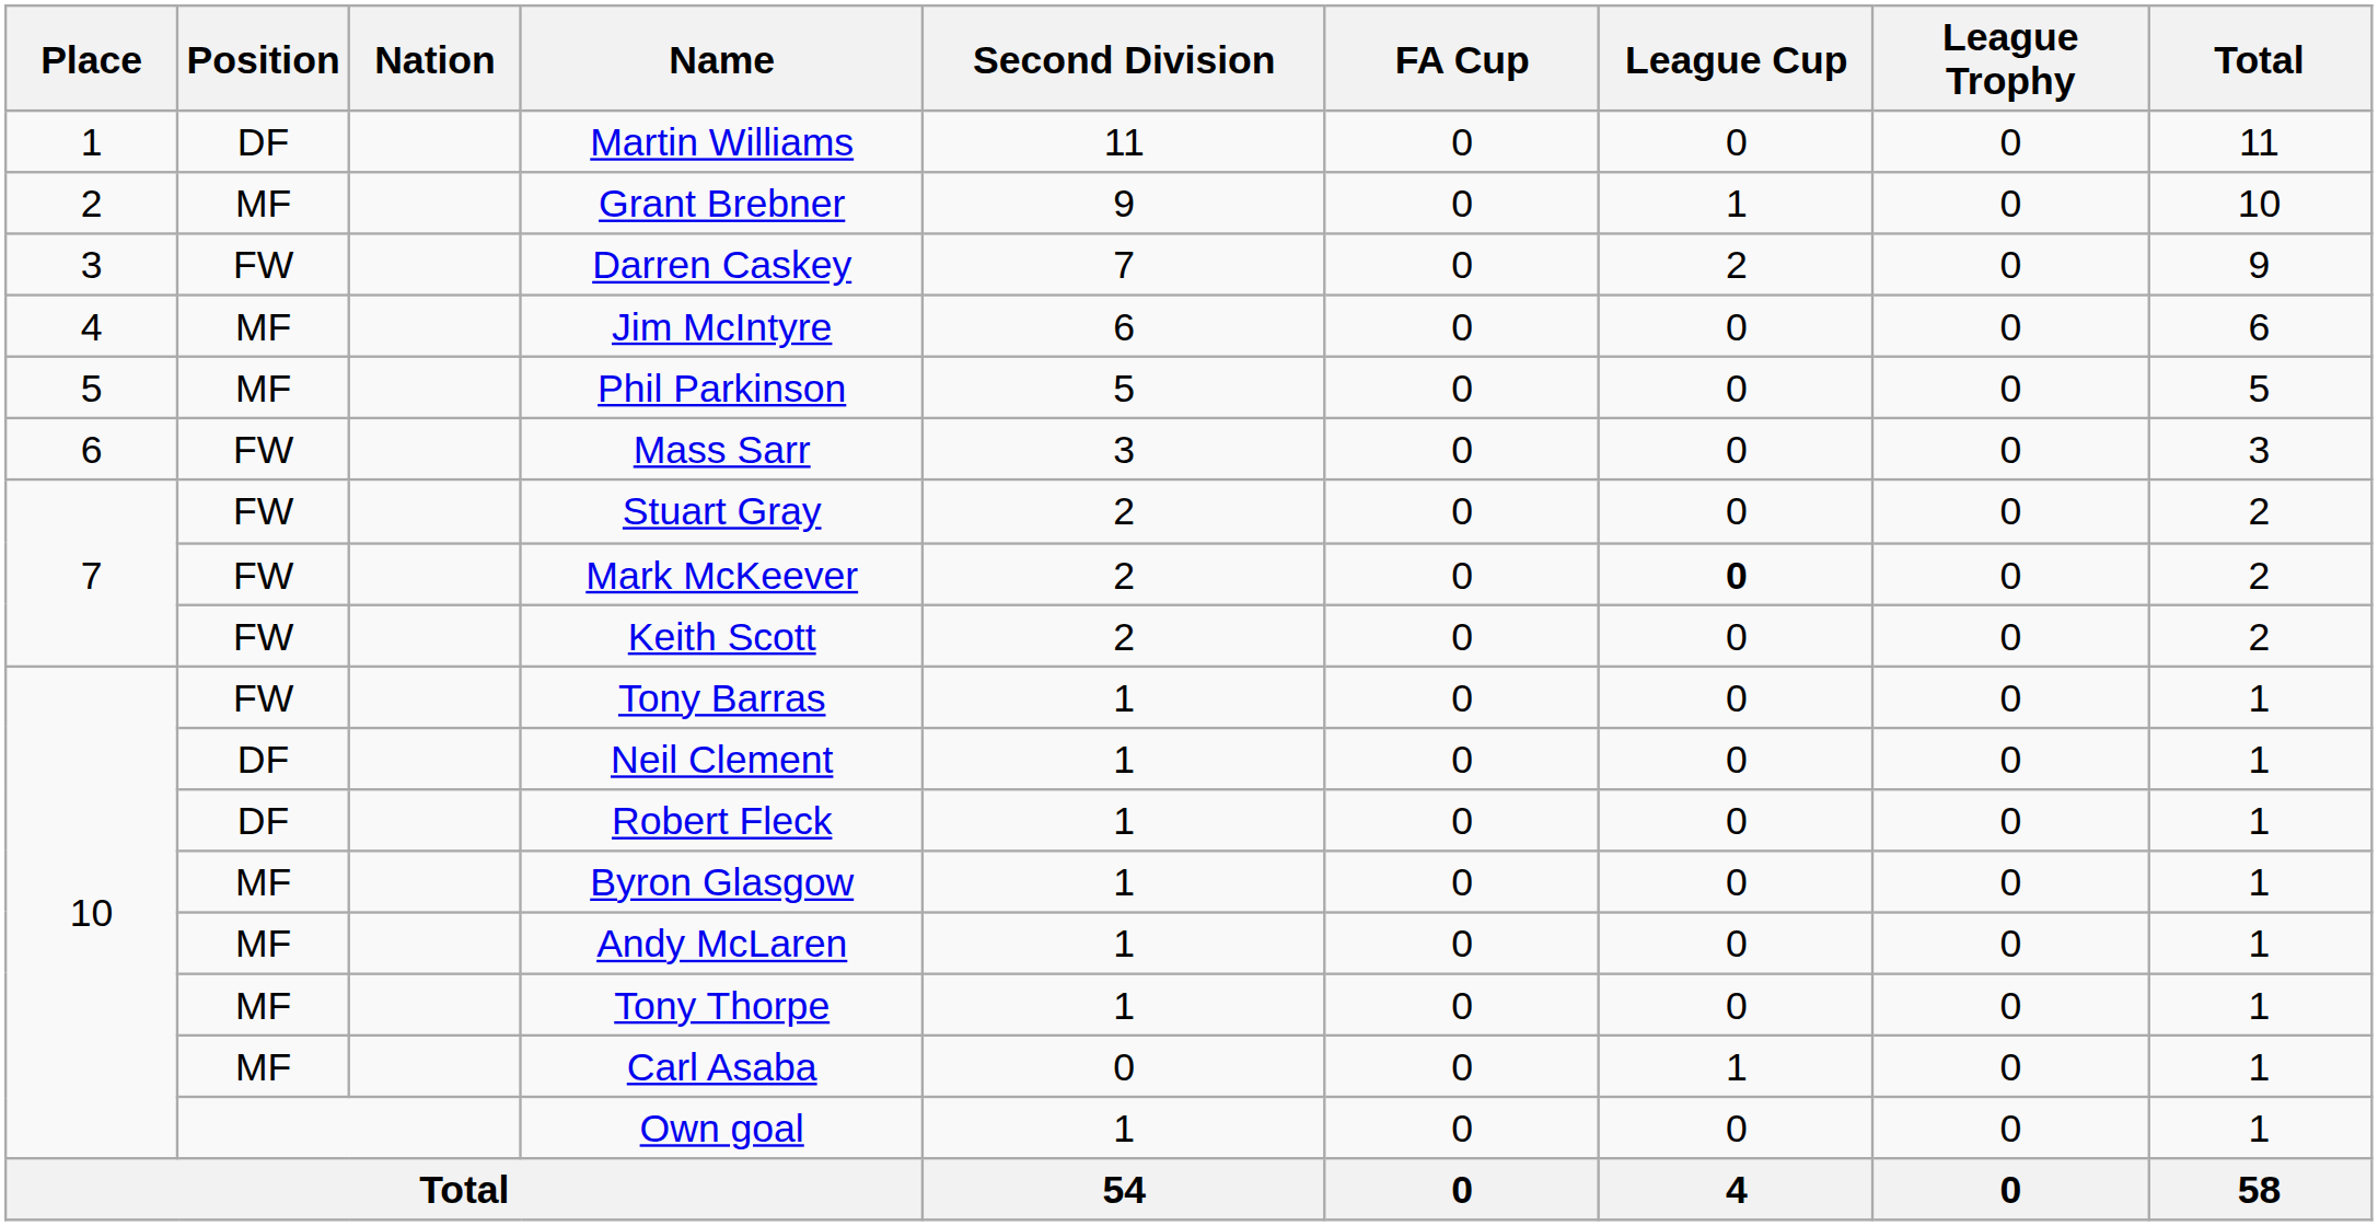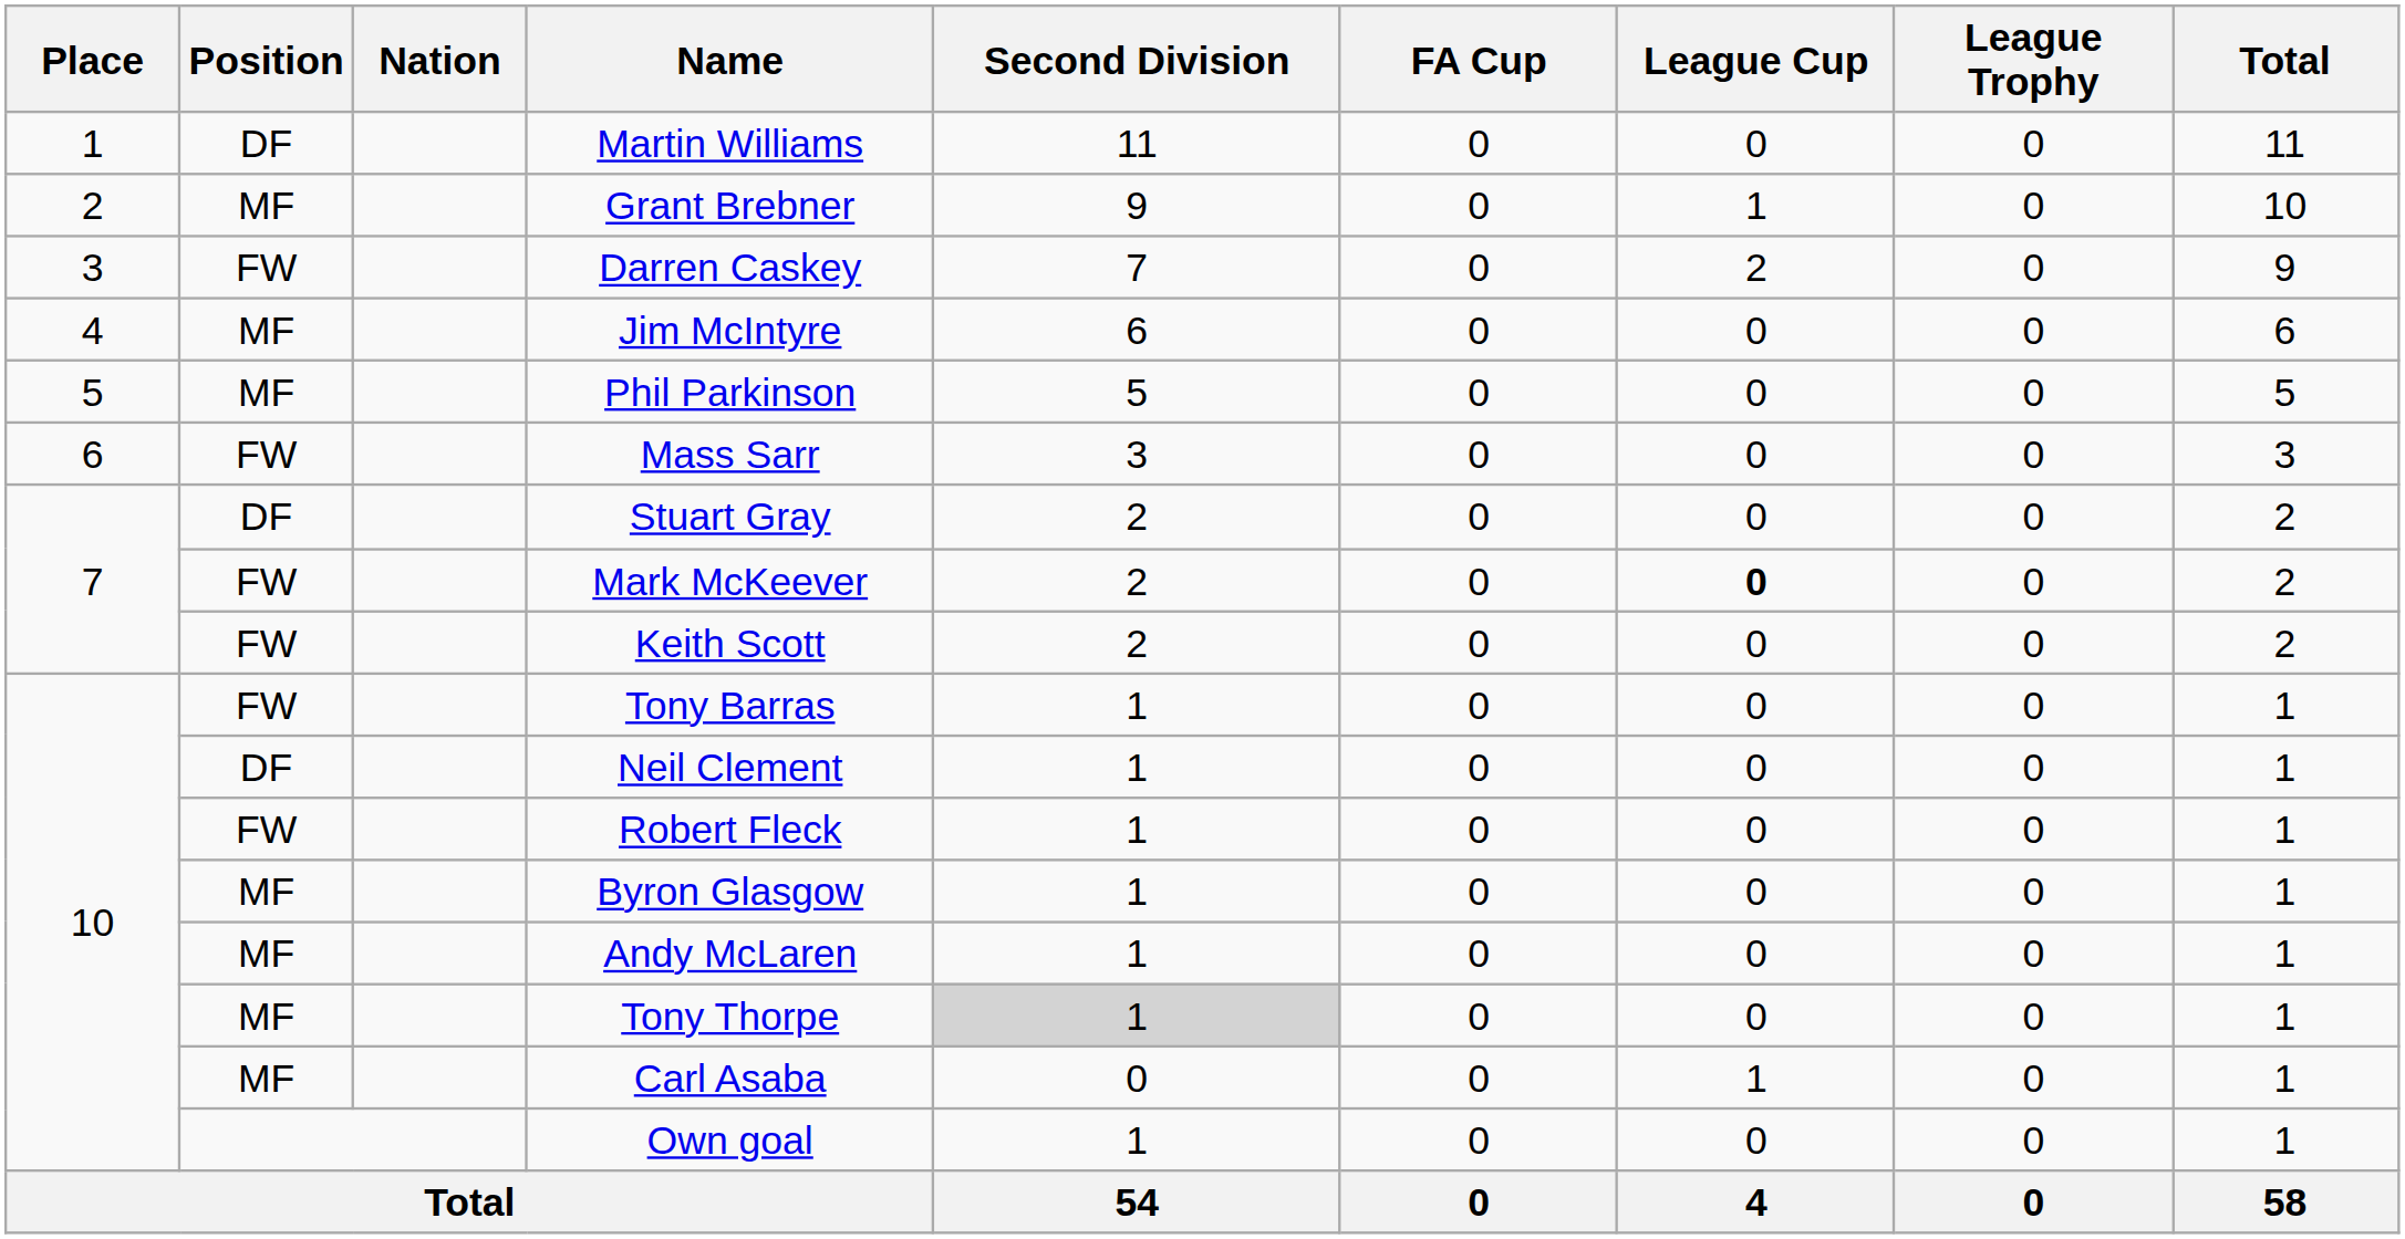Stuart Gray | Position: FW -> DF
Robert Fleck | Position: DF -> FW
Tony Thorpe | Second Division: no background -> lightgrey background
